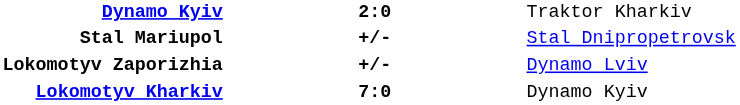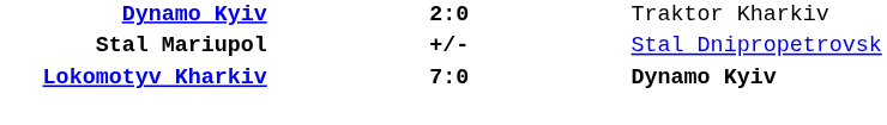- row: Lokomotyv Zaporizhia | +/- | Dynamo Lviv
Lokomotyv Kharkiv | column 3: normal -> bold
